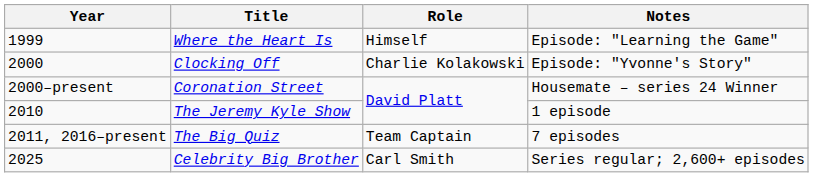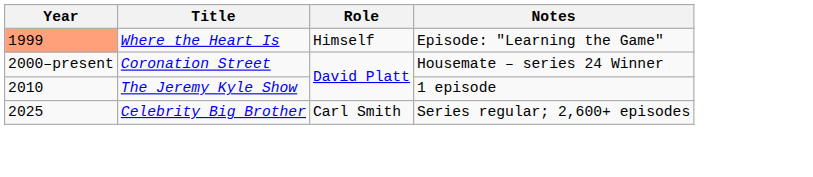Where the Heart Is | Year: no background -> lightsalmon background
- row: 2000 | Clocking Off | Charlie Kolakowski | Episode: "Yvonne's Story"
- row: 2011, 2016–present | The Big Quiz | Team Captain | 7 episodes
